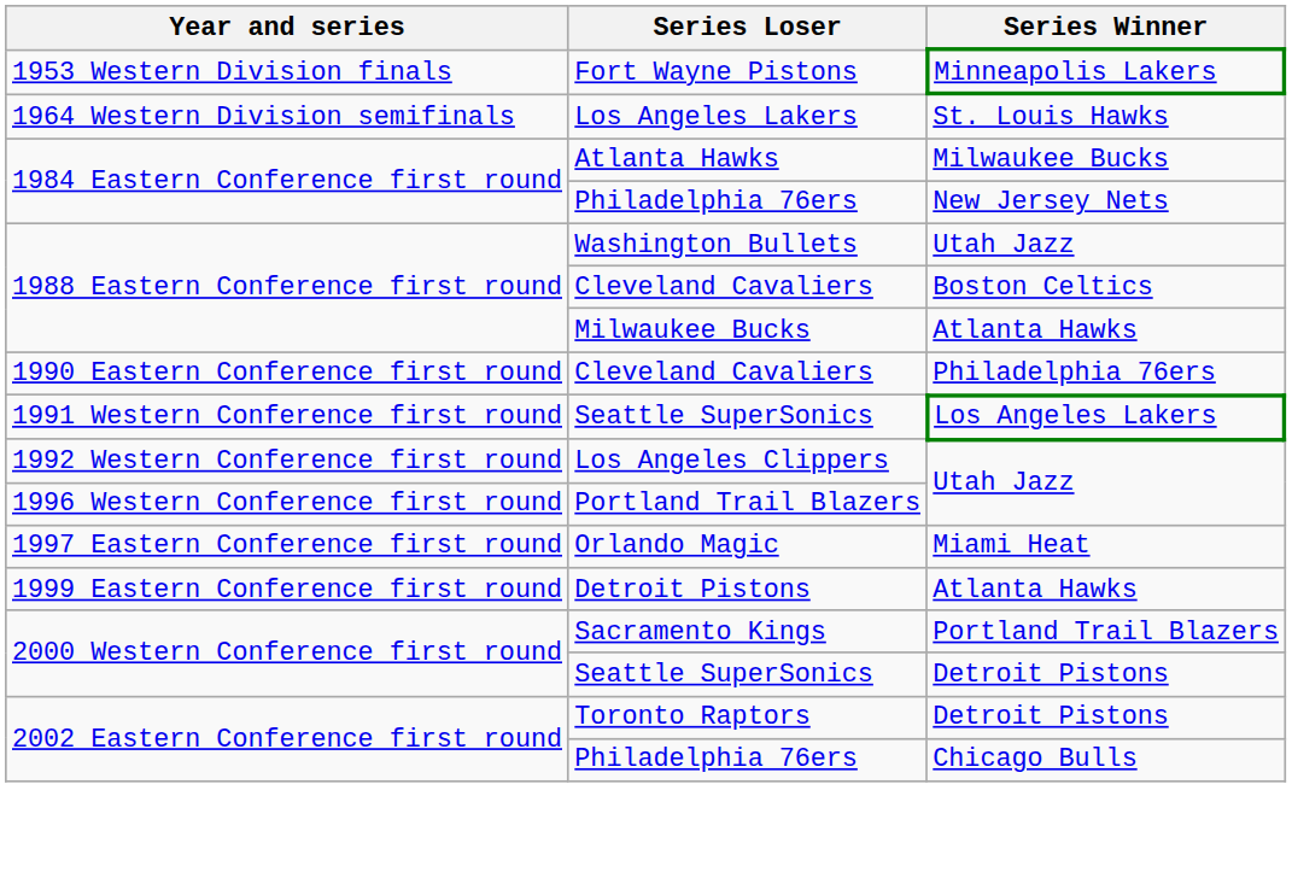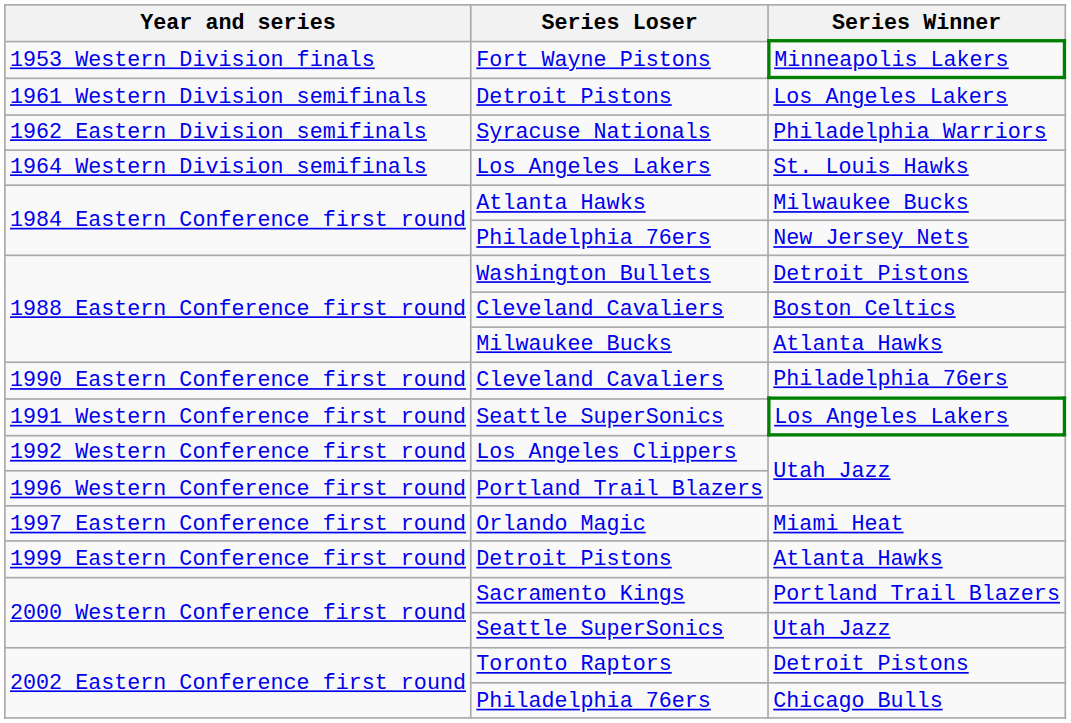+ row: 1961 Western Division semifinals | Detroit Pistons | Los Angeles Lakers
+ row: 1962 Eastern Division semifinals | Syracuse Nationals | Philadelphia Warriors
Washington Bullets | Series Winner: Utah Jazz -> Detroit Pistons
2000 Western Conference first round / Seattle SuperSonics | Series Winner: Detroit Pistons -> Utah Jazz
